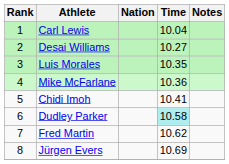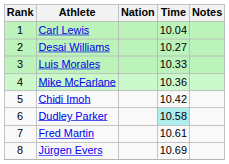Luis Morales | Time: 10.35 -> 10.33
Chidi Imoh | Time: 10.41 -> 10.42
Fred Martin | Time: 10.62 -> 10.61
